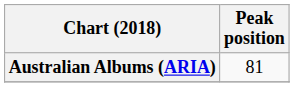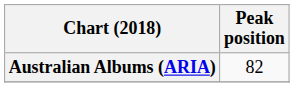Australian Albums (ARIA) | Peak position: 81 -> 82
